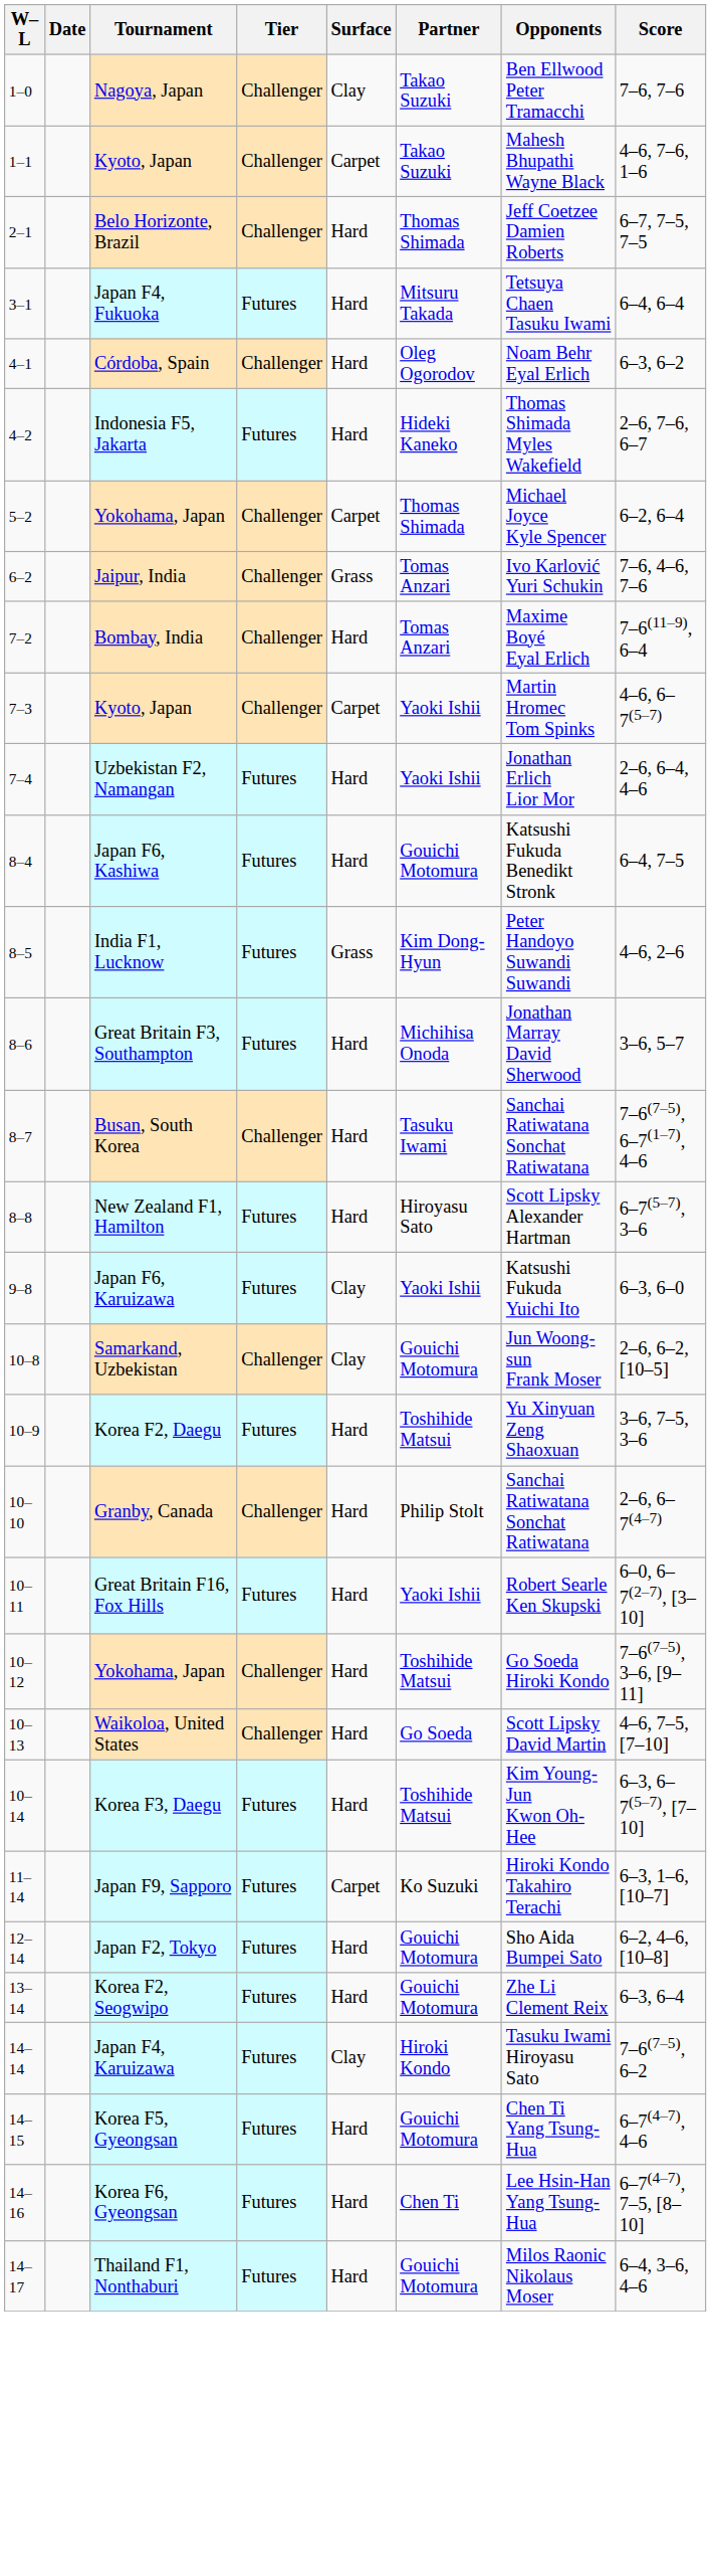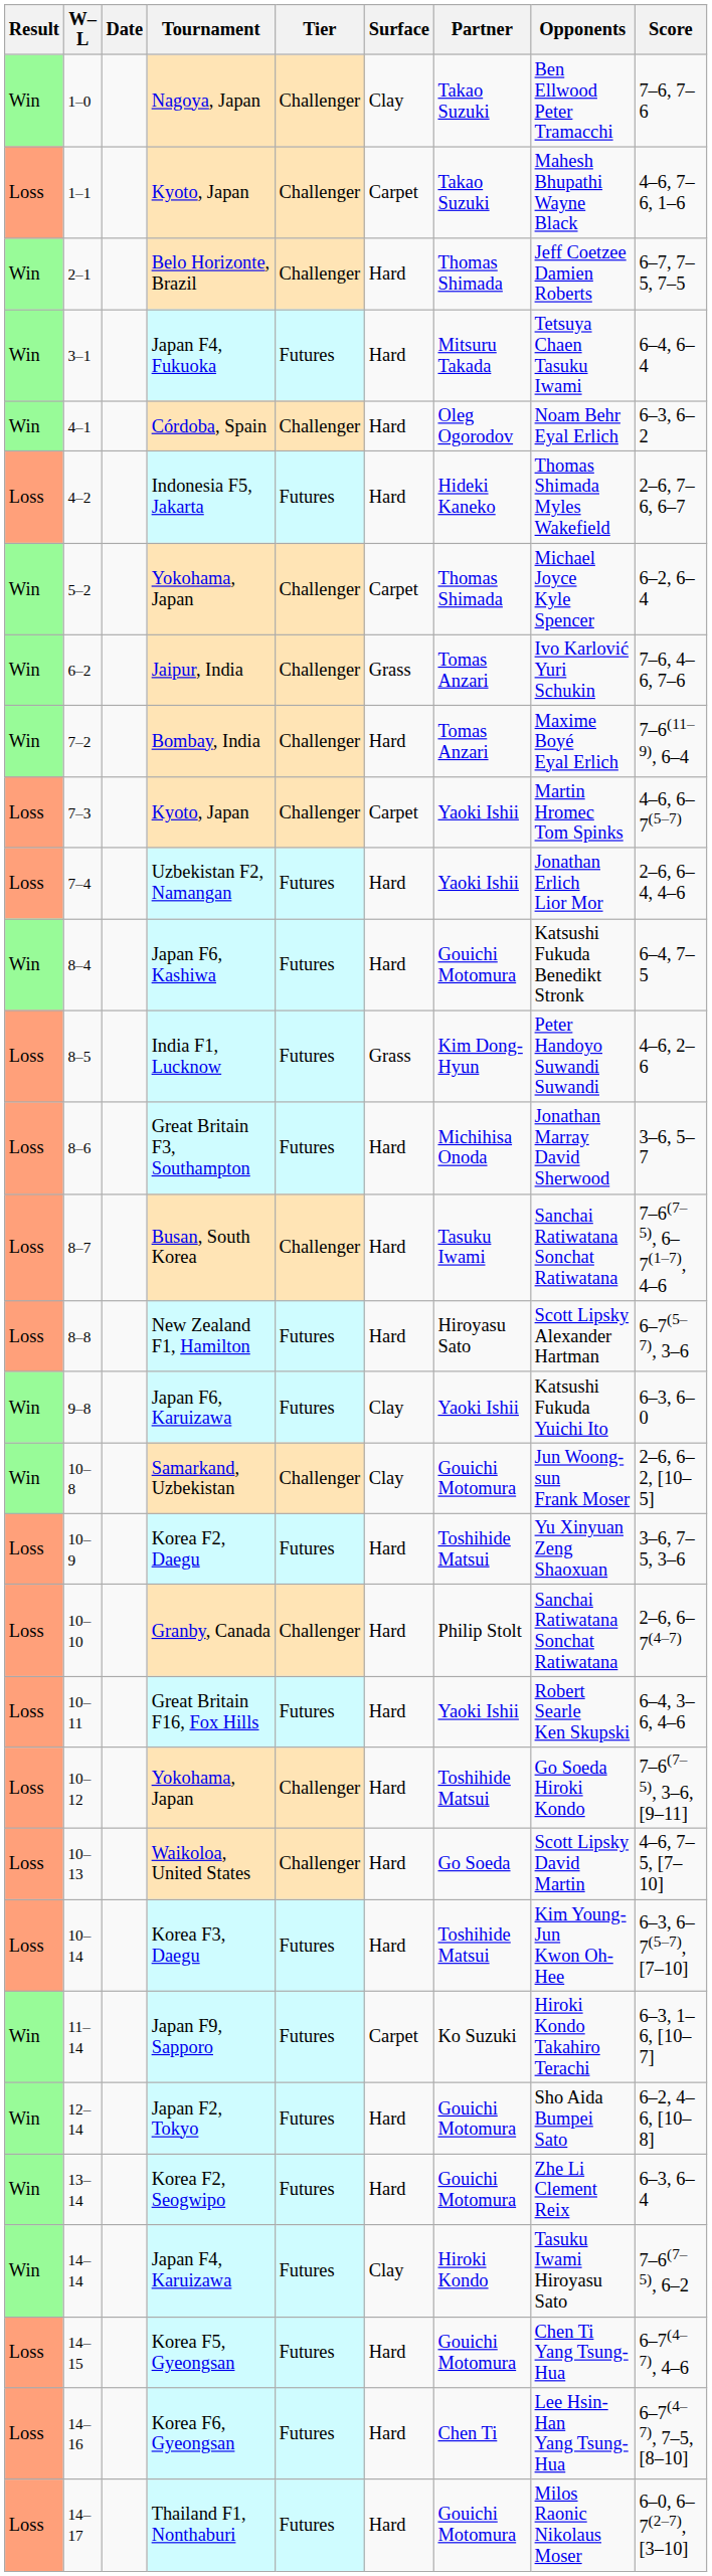+ column: Result | Win | Loss | Win | Win | Win | Loss | Win | Win | Win | Loss | Loss | Win | Loss | Loss | Loss | Loss | Win | Win | Loss | Loss | Loss | Loss | Loss | Loss | Win | Win | Win | Win | Loss | Loss | Loss
Great Britain F16, Fox Hills | Score: 6–0, 6–7(2–7), [3–10] -> 6–4, 3–6, 4–6
Thailand F1, Nonthaburi | Score: 6–4, 3–6, 4–6 -> 6–0, 6–7(2–7), [3–10]
